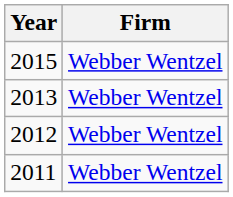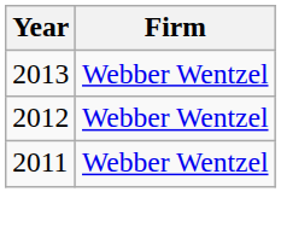- row: 2015 | Webber Wentzel
